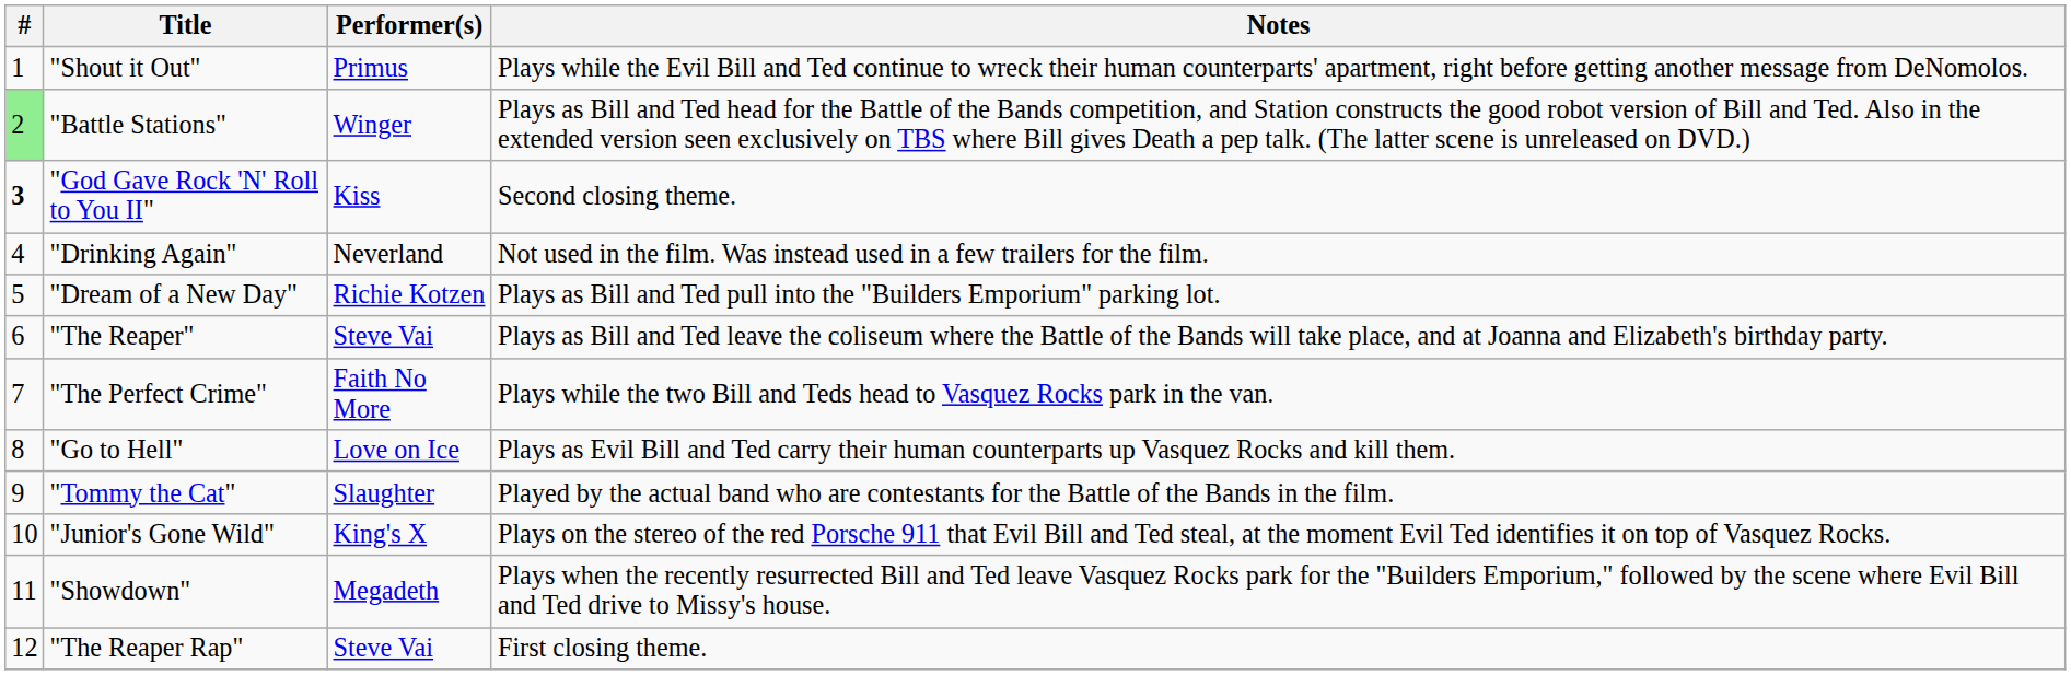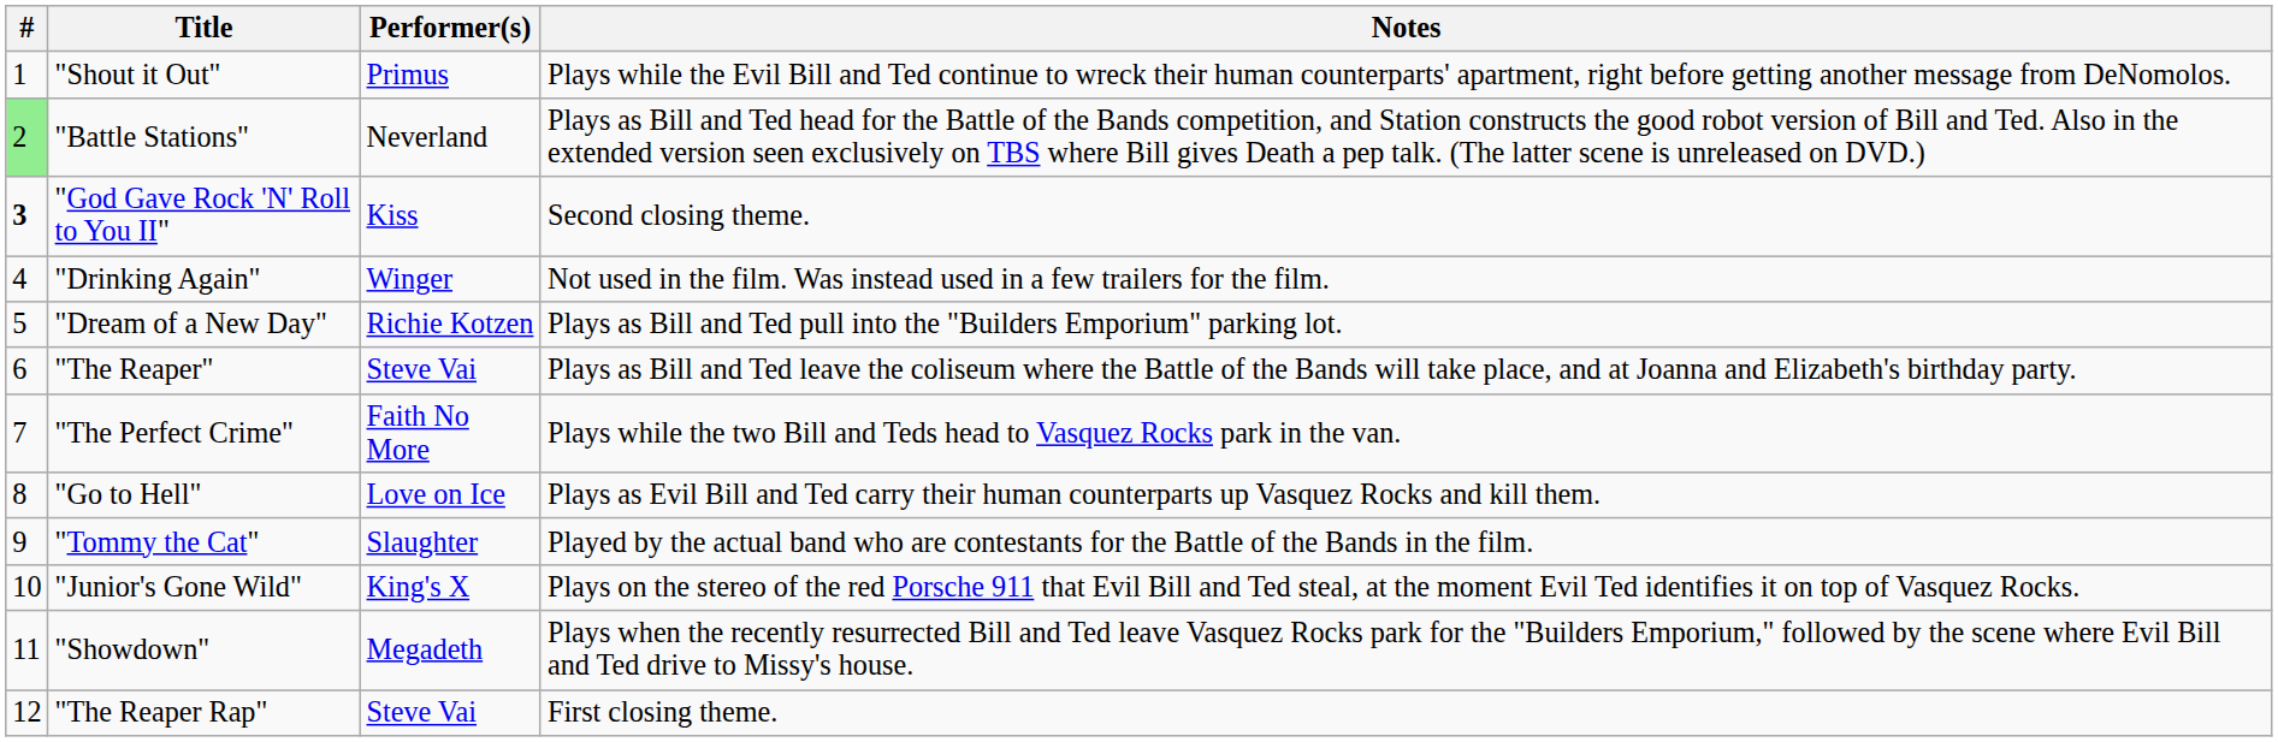"Battle Stations" | Performer(s): Winger -> Neverland
"Drinking Again" | Performer(s): Neverland -> Winger
